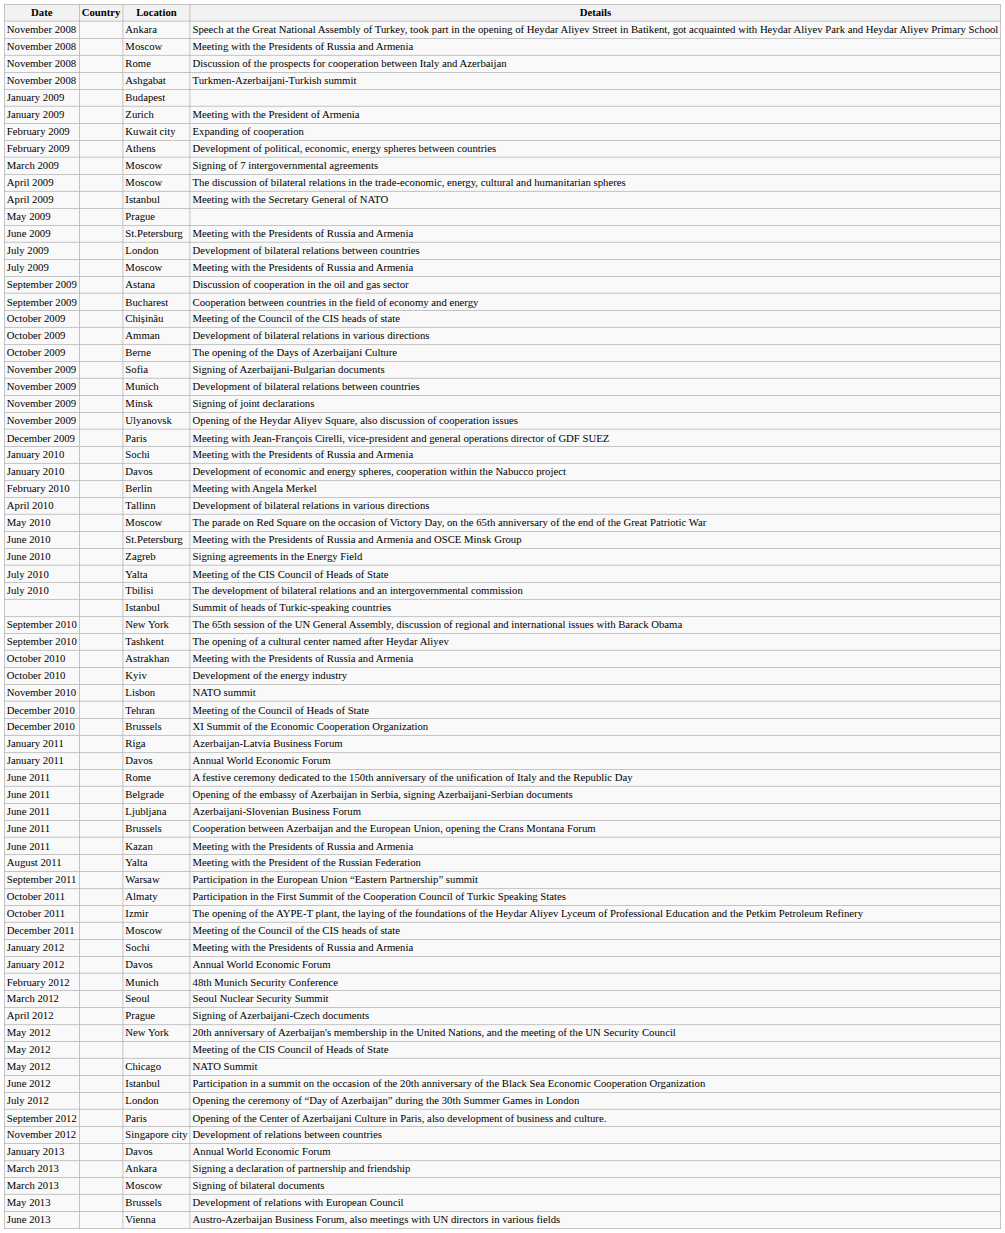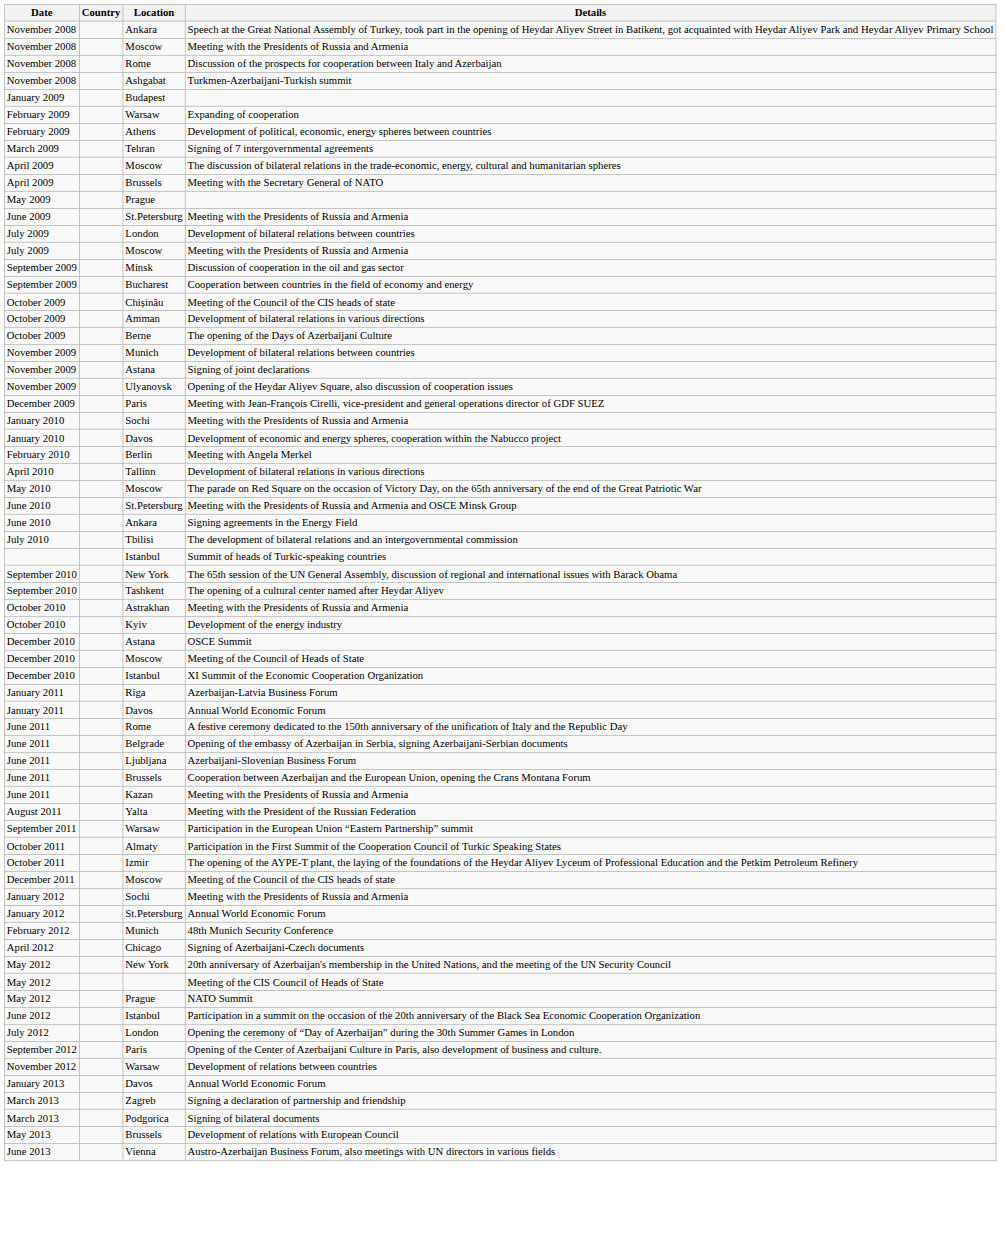- row: January 2009 | Zurich | Meeting with the President of Armenia
Expanding of cooperation | Location: Kuwait city -> Warsaw
Signing of 7 intergovernmental agreements | Location: Moscow -> Tehran
Meeting with the Secretary General of NATO | Location: Istanbul -> Brussels
Discussion of cooperation in the oil and gas sector | Location: Astana -> Minsk
- row: November 2009 | Sofia | Signing of Azerbaijani-Bulgarian documents
Signing of joint declarations | Location: Minsk -> Astana
Signing agreements in the Energy Field | Location: Zagreb -> Ankara
- row: July 2010 | Yalta | Meeting of the CIS Council of Heads of State
- row: November 2010 | Lisbon | NATO summit
+ row: December 2010 | Astana | OSCE Summit
Meeting of the Council of Heads of State | Location: Tehran -> Moscow
XI Summit of the Economic Cooperation Organization | Location: Brussels -> Istanbul
January 2012 / Annual World Economic Forum | Location: Davos -> St.Petersburg
- row: March 2012 | Seoul | Seoul Nuclear Security Summit
Signing of Azerbaijani-Czech documents | Location: Prague -> Chicago
NATO Summit | Location: Chicago -> Prague
Development of relations between countries | Location: Singapore city -> Warsaw
Signing a declaration of partnership and friendship | Location: Ankara -> Zagreb
Signing of bilateral documents | Location: Moscow -> Podgorica
